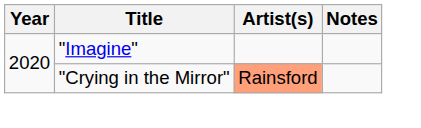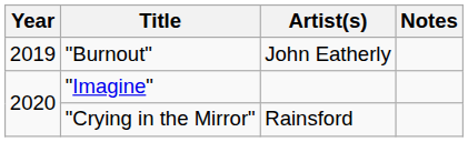+ row: 2019 | "Burnout" | John Eatherly
"Crying in the Mirror" | Artist(s): lightsalmon background -> no background
